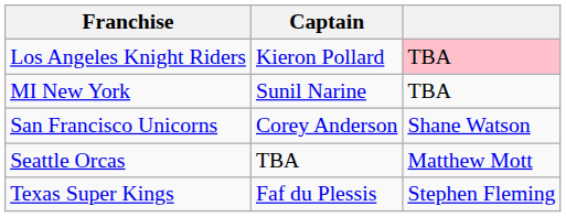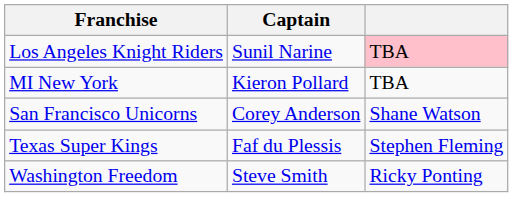Los Angeles Knight Riders | Captain: Kieron Pollard -> Sunil Narine
MI New York | Captain: Sunil Narine -> Kieron Pollard
- row: Seattle Orcas | TBA | Matthew Mott
+ row: Washington Freedom | Steve Smith | Ricky Ponting
